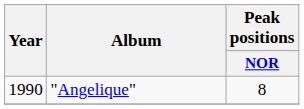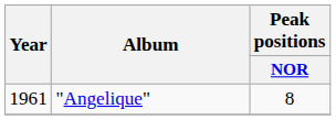"Angelique" | Year: 1990 -> 1961
